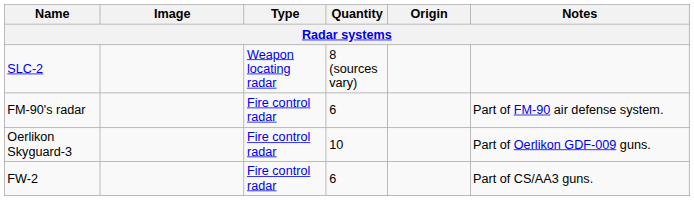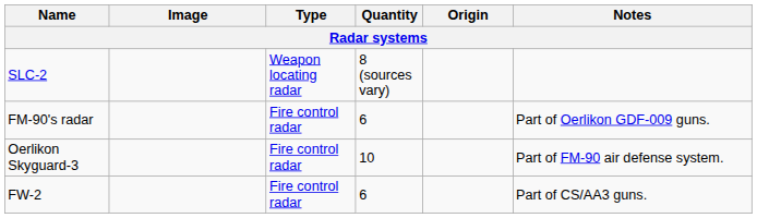FM-90's radar | Notes: Part of FM-90 air defense system. -> Part of Oerlikon GDF-009 guns.
Oerlikon Skyguard-3 | Notes: Part of Oerlikon GDF-009 guns. -> Part of FM-90 air defense system.
